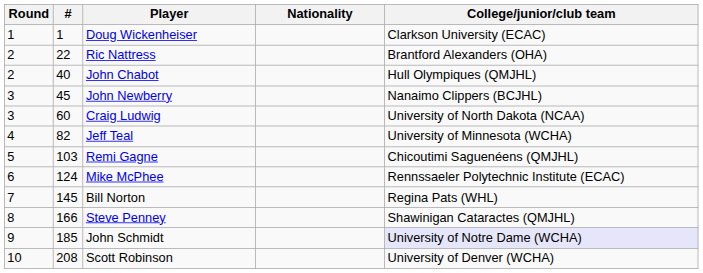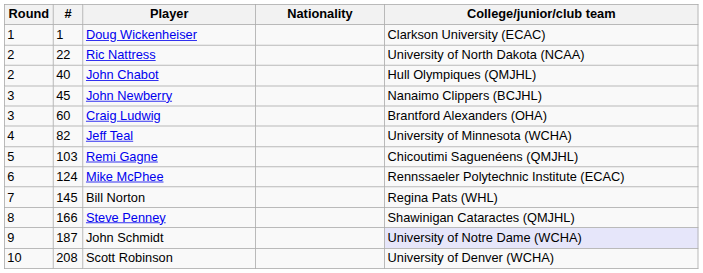Ric Nattress | College/junior/club team: Brantford Alexanders (OHA) -> University of North Dakota (NCAA)
Craig Ludwig | College/junior/club team: University of North Dakota (NCAA) -> Brantford Alexanders (OHA)
John Schmidt | #: 185 -> 187
